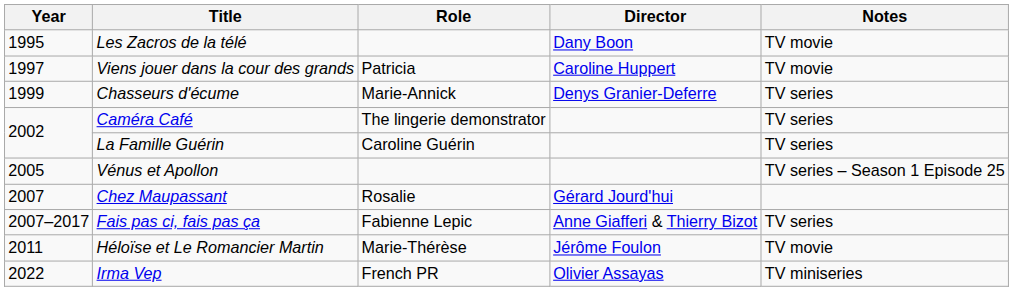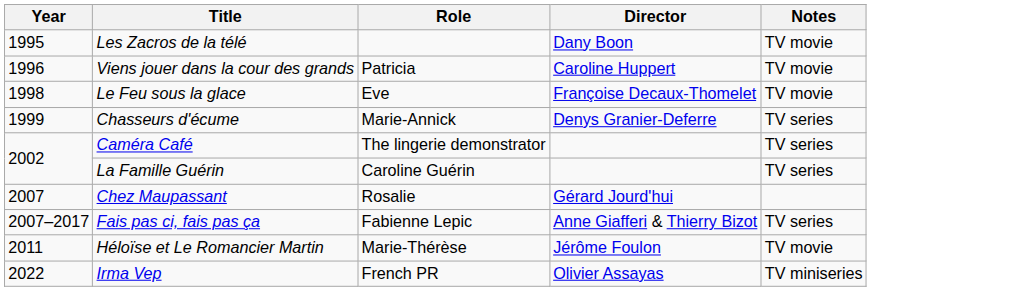Viens jouer dans la cour des grands | Year: 1997 -> 1996
+ row: 1998 | Le Feu sous la glace | Eve | Françoise Decaux-Thomelet | TV movie
- row: 2005 | Vénus et Apollon | TV series – Season 1 Episode 25
